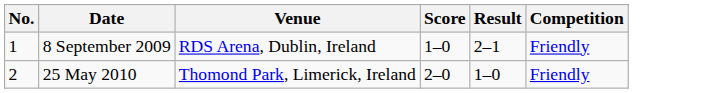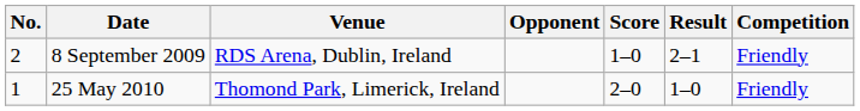+ column: Opponent
8 September 2009 | No.: 1 -> 2
25 May 2010 | No.: 2 -> 1
